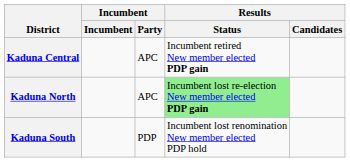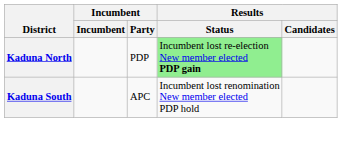- row: Kaduna Central | APC | Incumbent retired New member elected PDP gain
Kaduna North | Incumbent / Party: APC -> PDP
Kaduna South | Incumbent / Party: PDP -> APC
